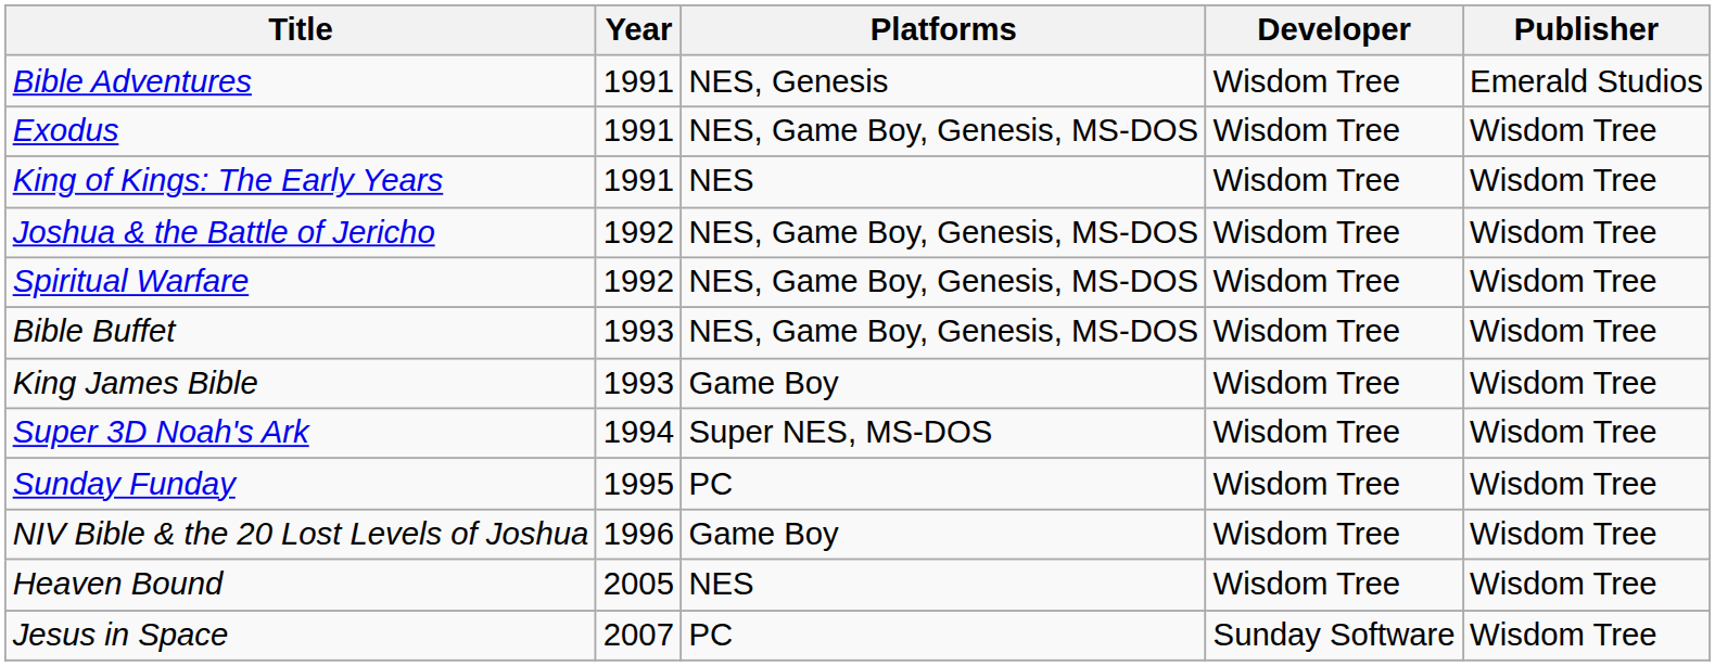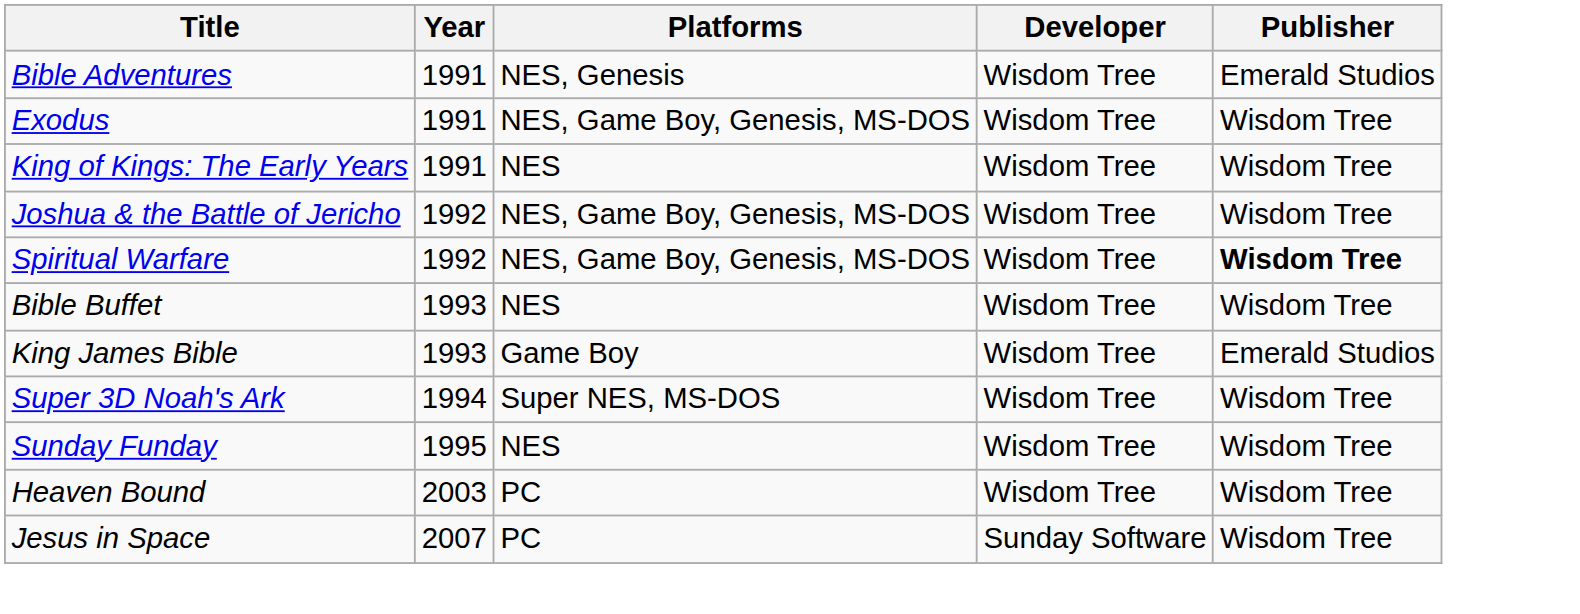Spiritual Warfare | Publisher: normal -> bold
Bible Buffet | Platforms: NES, Game Boy, Genesis, MS-DOS -> NES
King James Bible | Publisher: Wisdom Tree -> Emerald Studios
Sunday Funday | Platforms: PC -> NES
- row: NIV Bible & the 20 Lost Levels of Joshua | 1996 | Game Boy | Wisdom Tree | Wisdom Tree
Heaven Bound | Year: 2005 -> 2003
Heaven Bound | Platforms: NES -> PC
